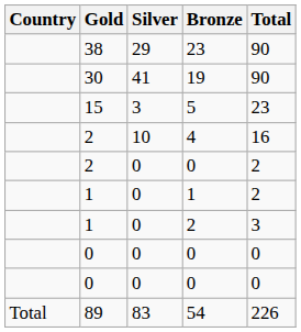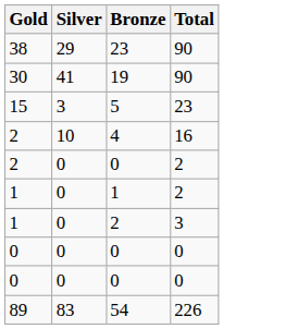- column: Country | Total
